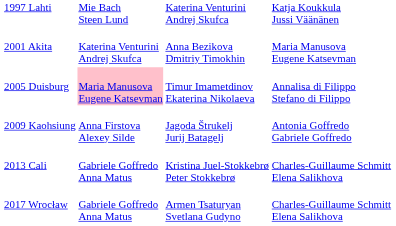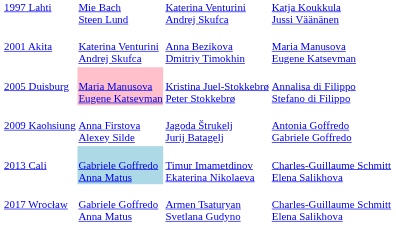2005 Duisburg | column 3: Timur Imametdinov Ekaterina Nikolaeva -> Kristina Juel-Stokkebrø Peter Stokkebrø
2013 Cali | column 2: no background -> lightblue background
2013 Cali | column 3: Kristina Juel-Stokkebrø Peter Stokkebrø -> Timur Imametdinov Ekaterina Nikolaeva
